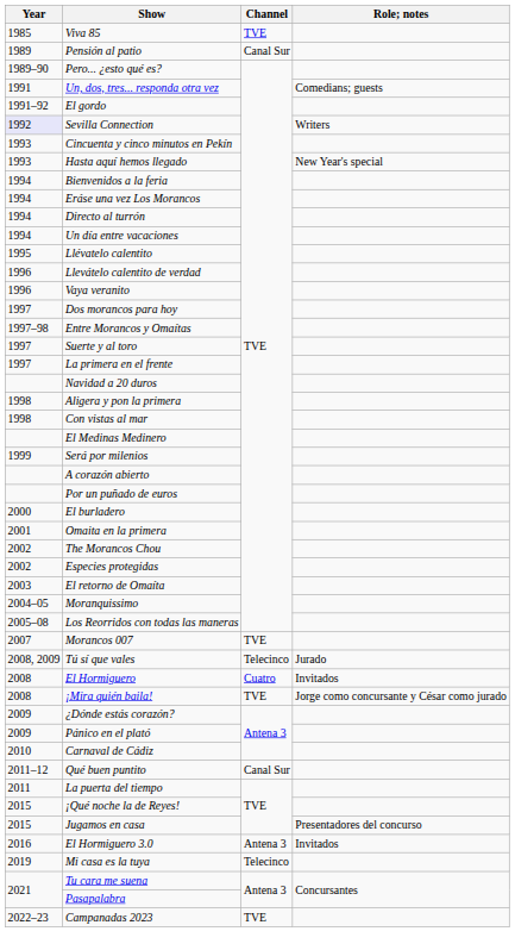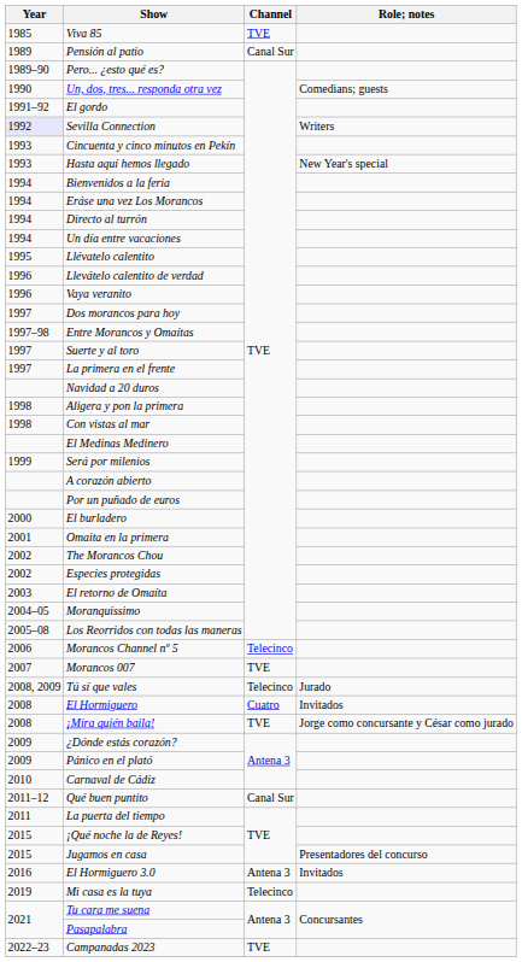Un, dos, tres... responda otra vez | Year: 1991 -> 1990
+ row: 2006 | Morancos Channel nº 5 | Telecinco
